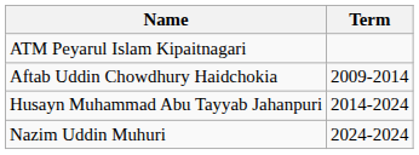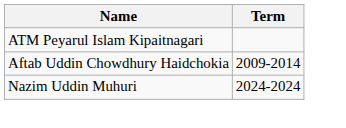- row: Husayn Muhammad Abu Tayyab Jahanpuri | 2014-2024
